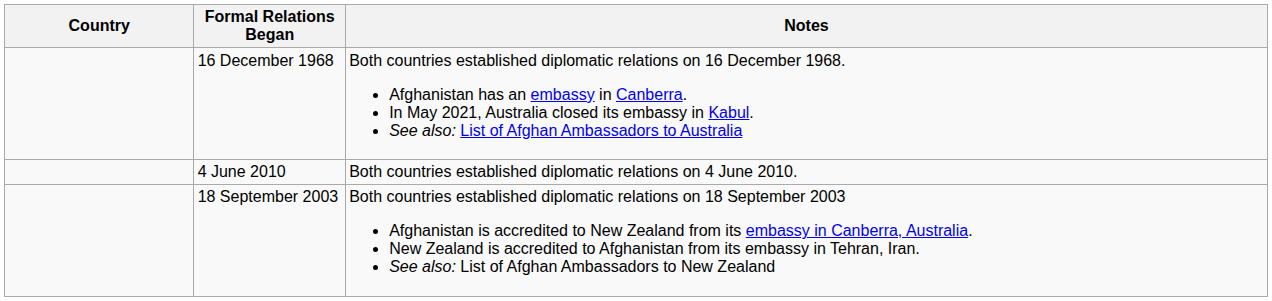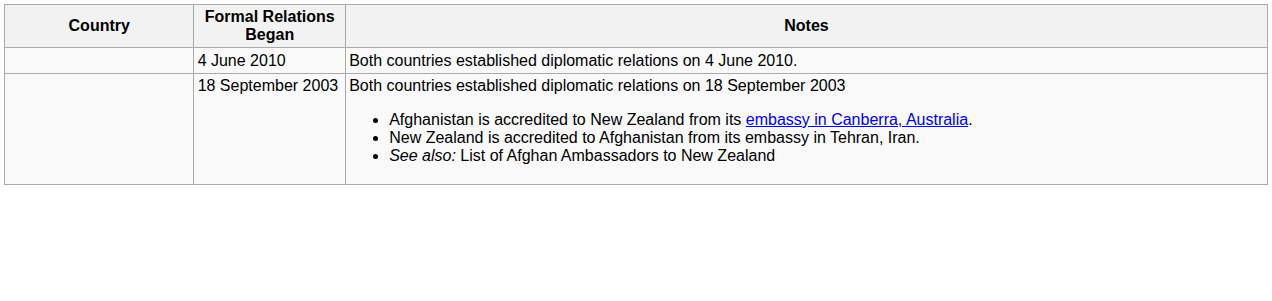- row: 16 December 1968 | Both countries established diplomatic relations on 16 December 1968. Afghanistan has an embassy in Canberra. In May 2021, Australia closed its embassy in Kabul. See also: List of Afghan Ambassadors to Australia
